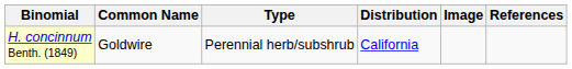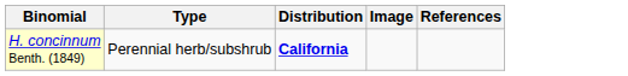- column: Common Name | Goldwire
H. concinnum Benth. (1849) | Distribution: normal -> bold
